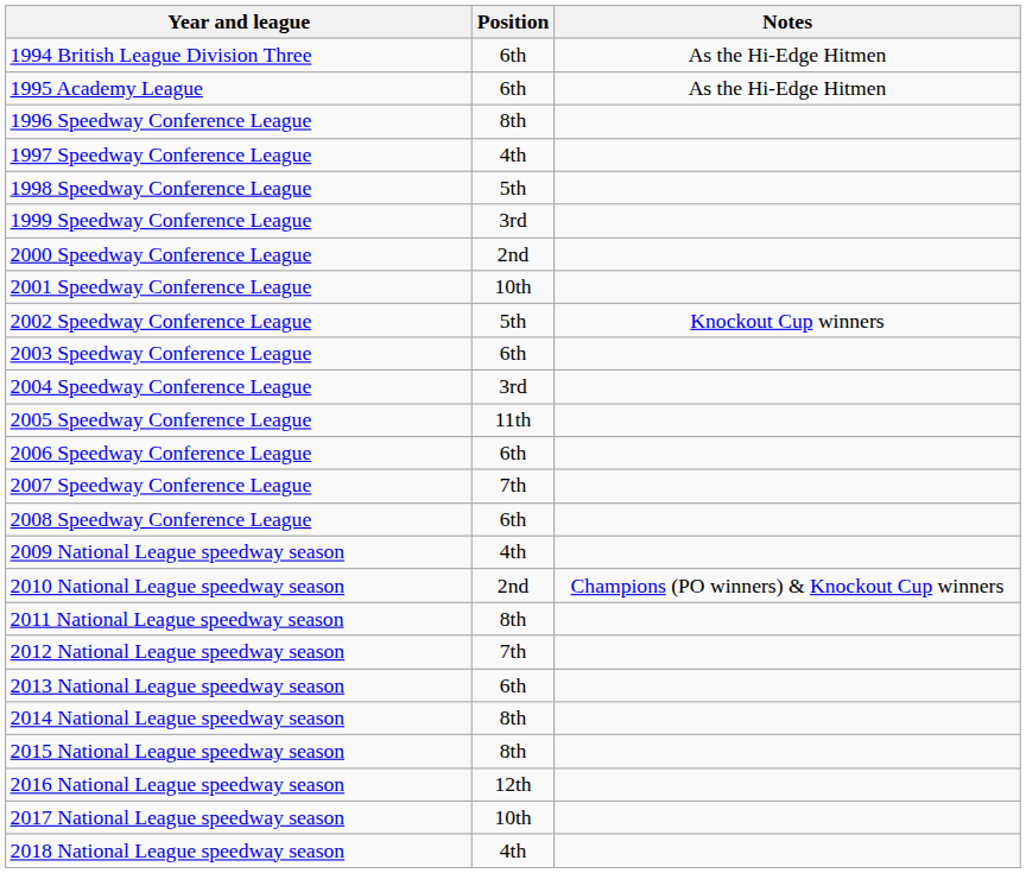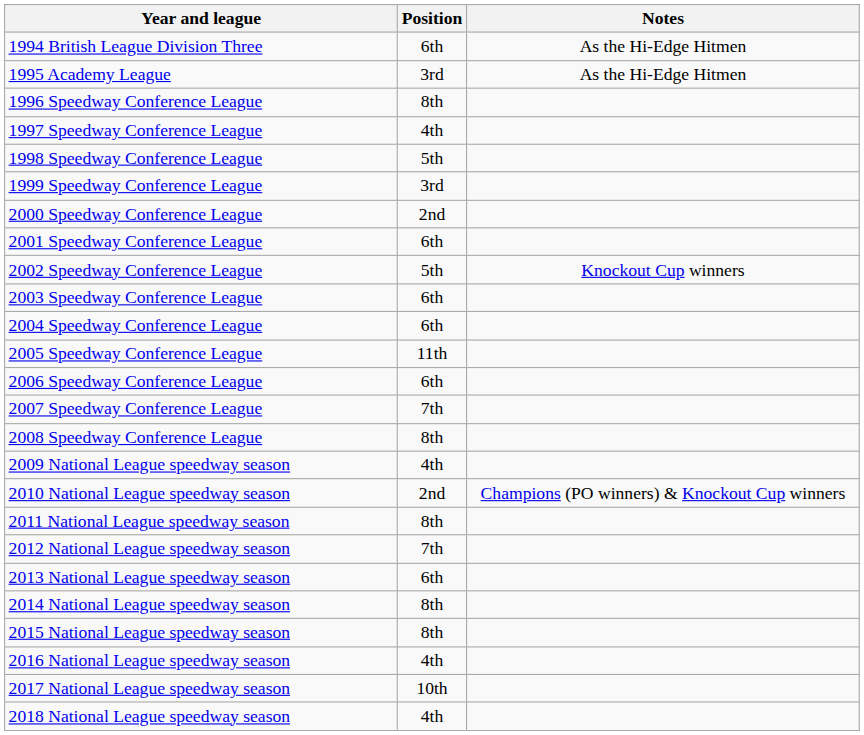1995 Academy League | Position: 6th -> 3rd
2001 Speedway Conference League | Position: 10th -> 6th
2004 Speedway Conference League | Position: 3rd -> 6th
2008 Speedway Conference League | Position: 6th -> 8th
2016 National League speedway season | Position: 12th -> 4th
